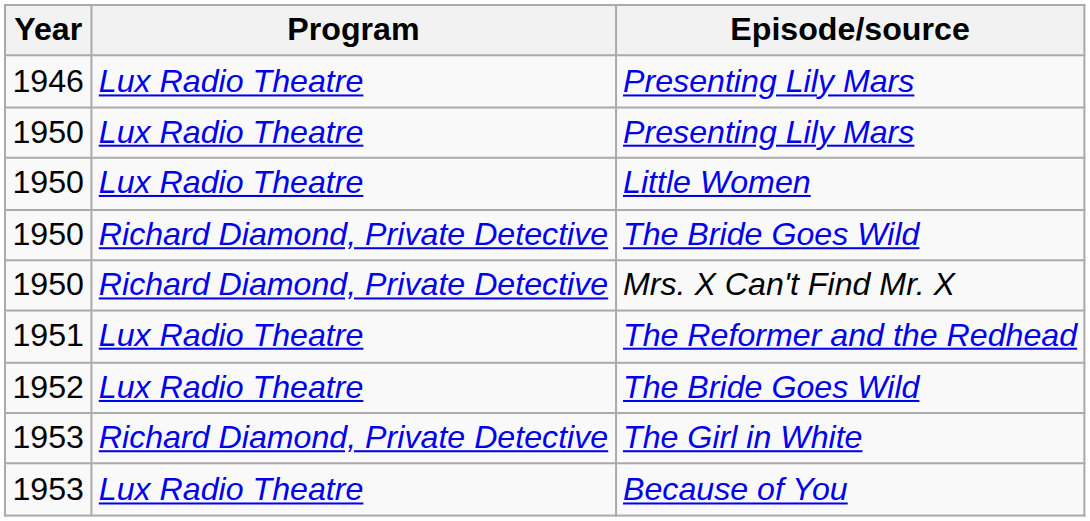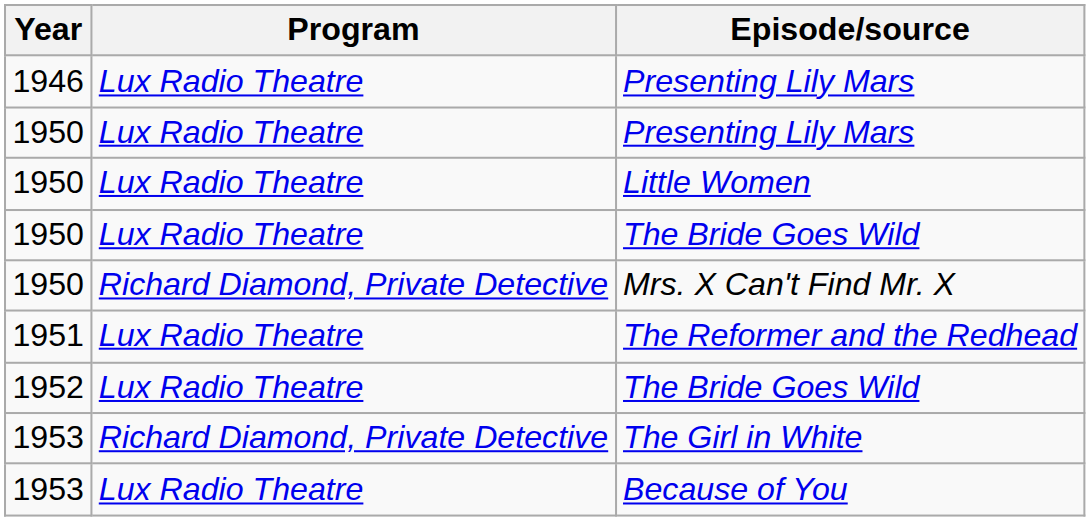1950 / The Bride Goes Wild | Program: Richard Diamond, Private Detective -> Lux Radio Theatre
